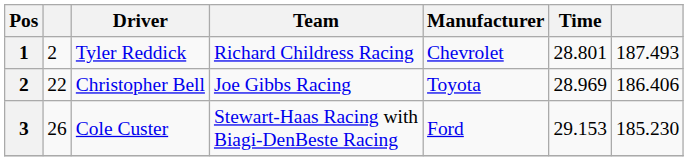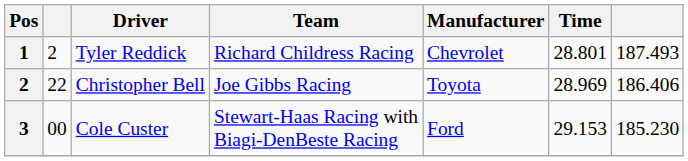Cole Custer | column 2: 26 -> 00
